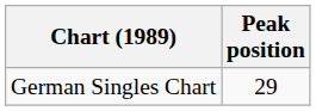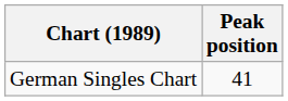German Singles Chart | Peak position: 29 -> 41
